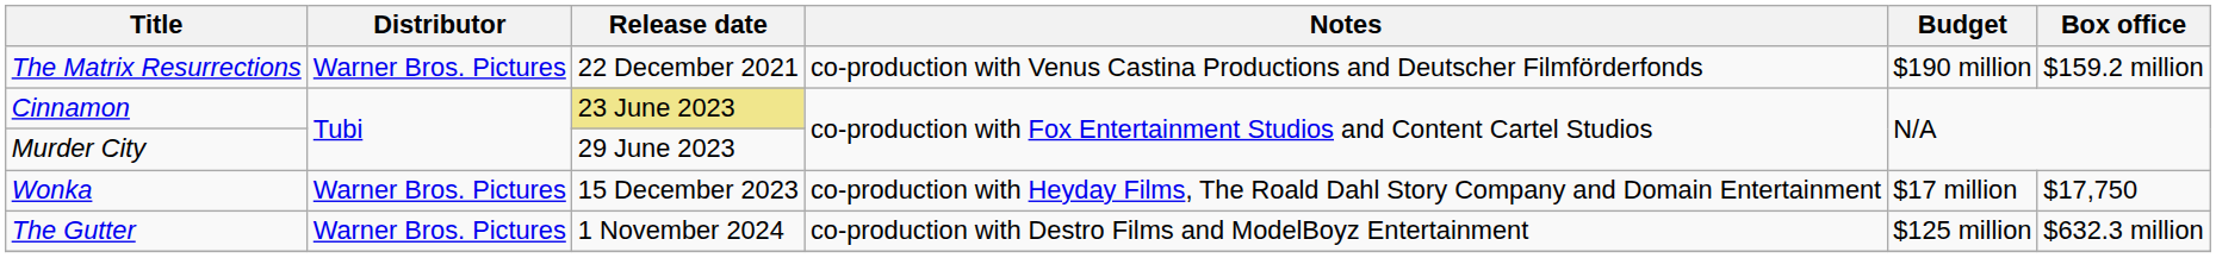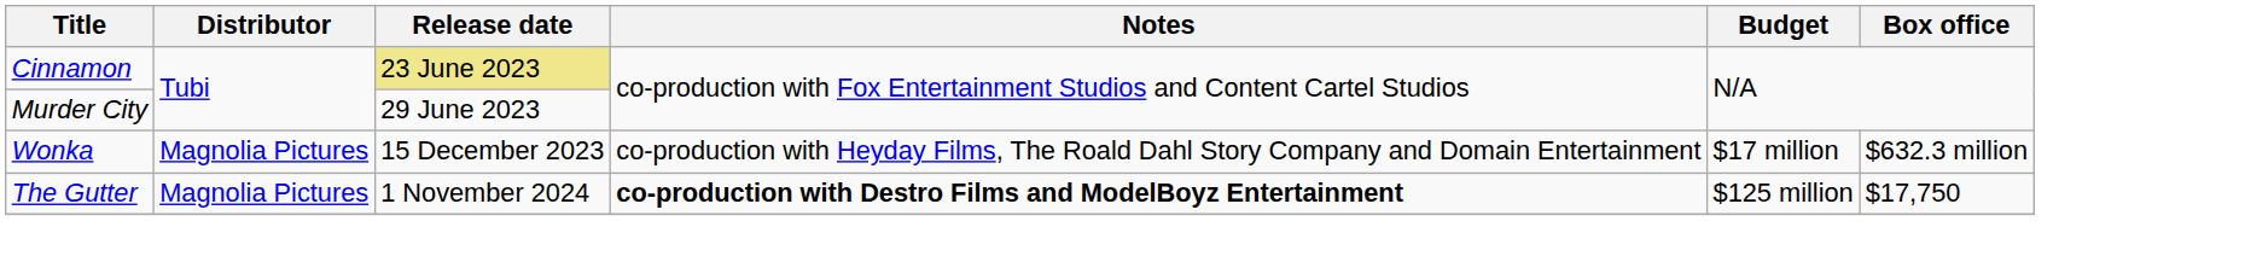- row: The Matrix Resurrections | Warner Bros. Pictures | 22 December 2021 | co-production with Venus Castina Productions and Deutscher Filmförderfonds | $190 million | $159.2 million
Wonka | Distributor: Warner Bros. Pictures -> Magnolia Pictures
Wonka | Box office: $17,750 -> $632.3 million
The Gutter | Distributor: Warner Bros. Pictures -> Magnolia Pictures
The Gutter | Notes: normal -> bold
The Gutter | Box office: $632.3 million -> $17,750
